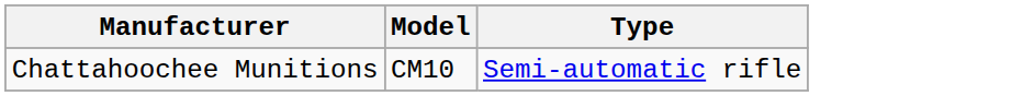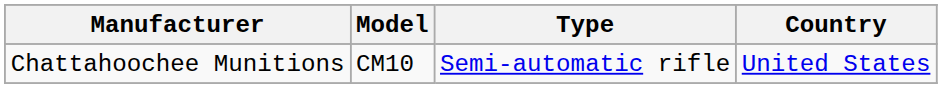+ column: Country | United States
